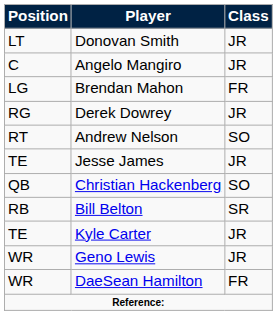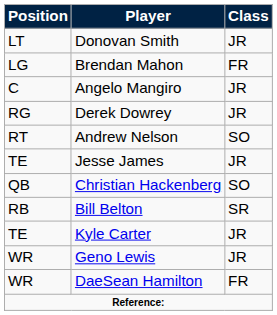rows swapped: Brendan Mahon <-> Angelo Mangiro
